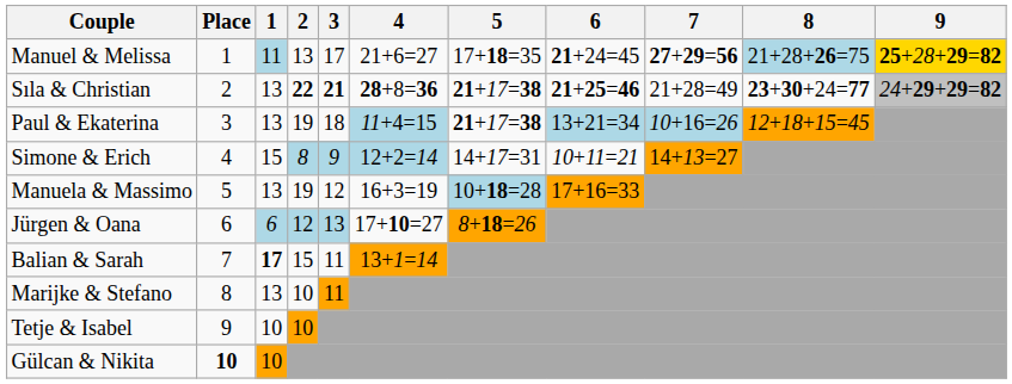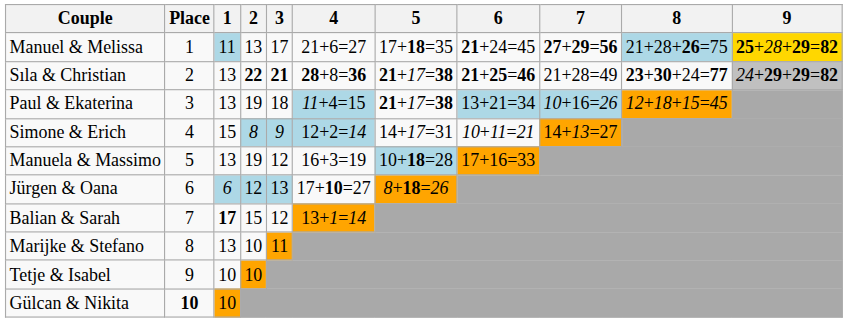Balian & Sarah | 3: 11 -> 12
